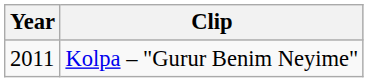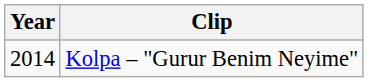Kolpa – "Gurur Benim Neyime" | Year: 2011 -> 2014
